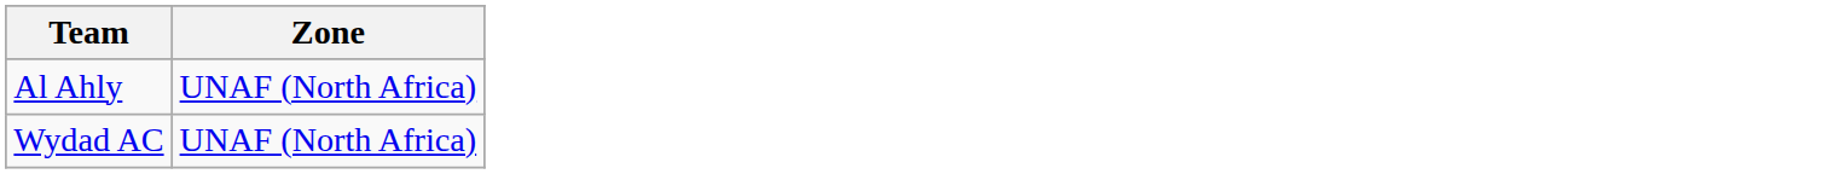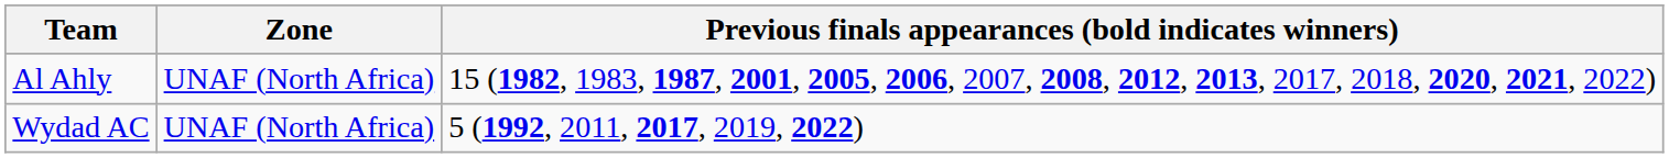+ column: Previous finals appearances (bold indicates winners) | 15 (1982, 1983, 1987, 2001, 2005, 2006, 2007, 2008, 2012, 2013, 2017, 2018, 2020, 2021, 2022) | 5 (1992, 2011, 2017, 2019, 2022)
